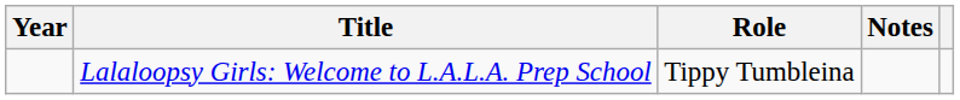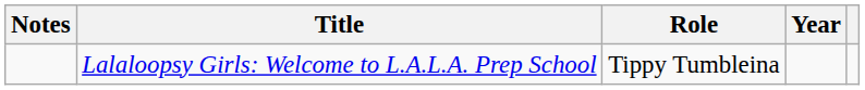columns swapped: Year <-> Notes
